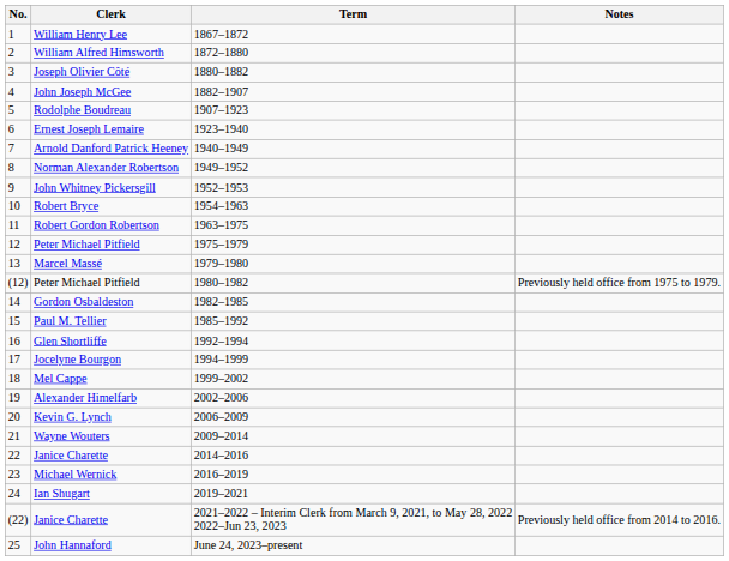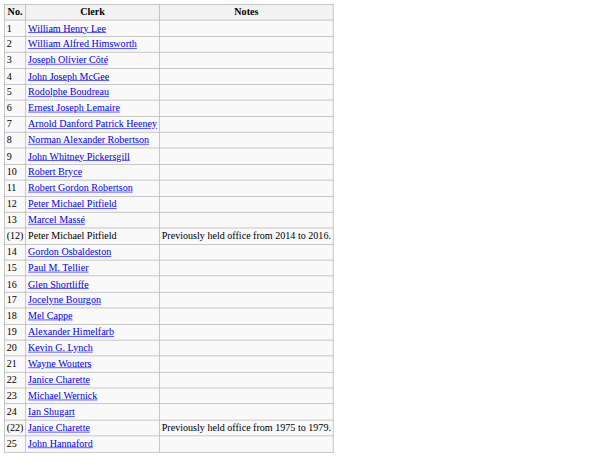- column: Term | 1867–1872 | 1872–1880 | 1880–1882 | 1882–1907 | 1907–1923 | 1923–1940 | 1940–1949 | 1949–1952 | 1952–1953 | 1954–1963 | 1963–1975 | 1975–1979 | 1979–1980 | 1980–1982 | 1982–1985 | 1985–1992 | 1992–1994 | 1994–1999 | 1999–2002 | 2002–2006 | 2006–2009 | 2009–2014 | 2014–2016 | 2016–2019 | 2019–2021 | 2021–2022 – Interim Clerk from March 9, 2021, to May 28, 2022 2022–Jun 23, 2023 | June 24, 2023–present
(12) / Peter Michael Pitfield | Notes: Previously held office from 1975 to 1979. -> Previously held office from 2014 to 2016.
(22) / Janice Charette | Notes: Previously held office from 2014 to 2016. -> Previously held office from 1975 to 1979.
